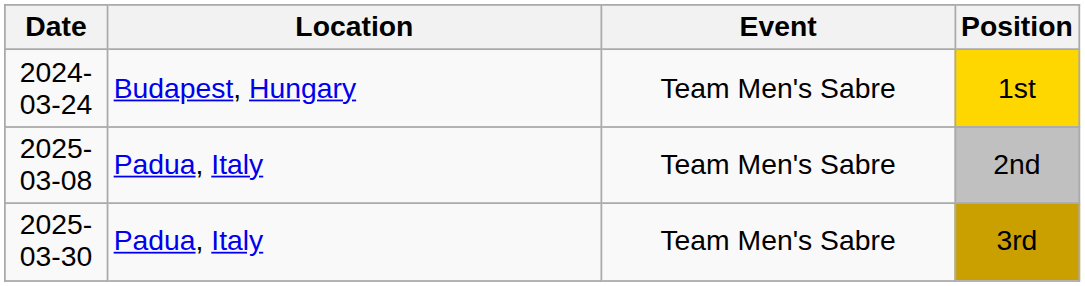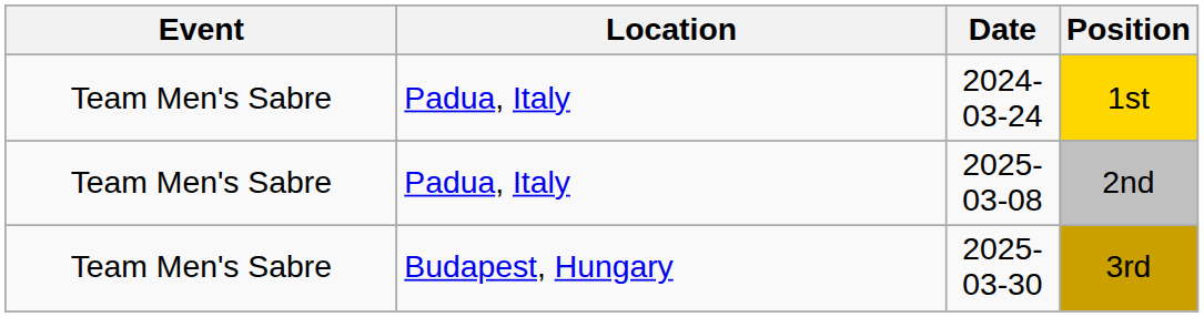columns swapped: Date <-> Event
1st | Location: Budapest, Hungary -> Padua, Italy
3rd | Location: Padua, Italy -> Budapest, Hungary
